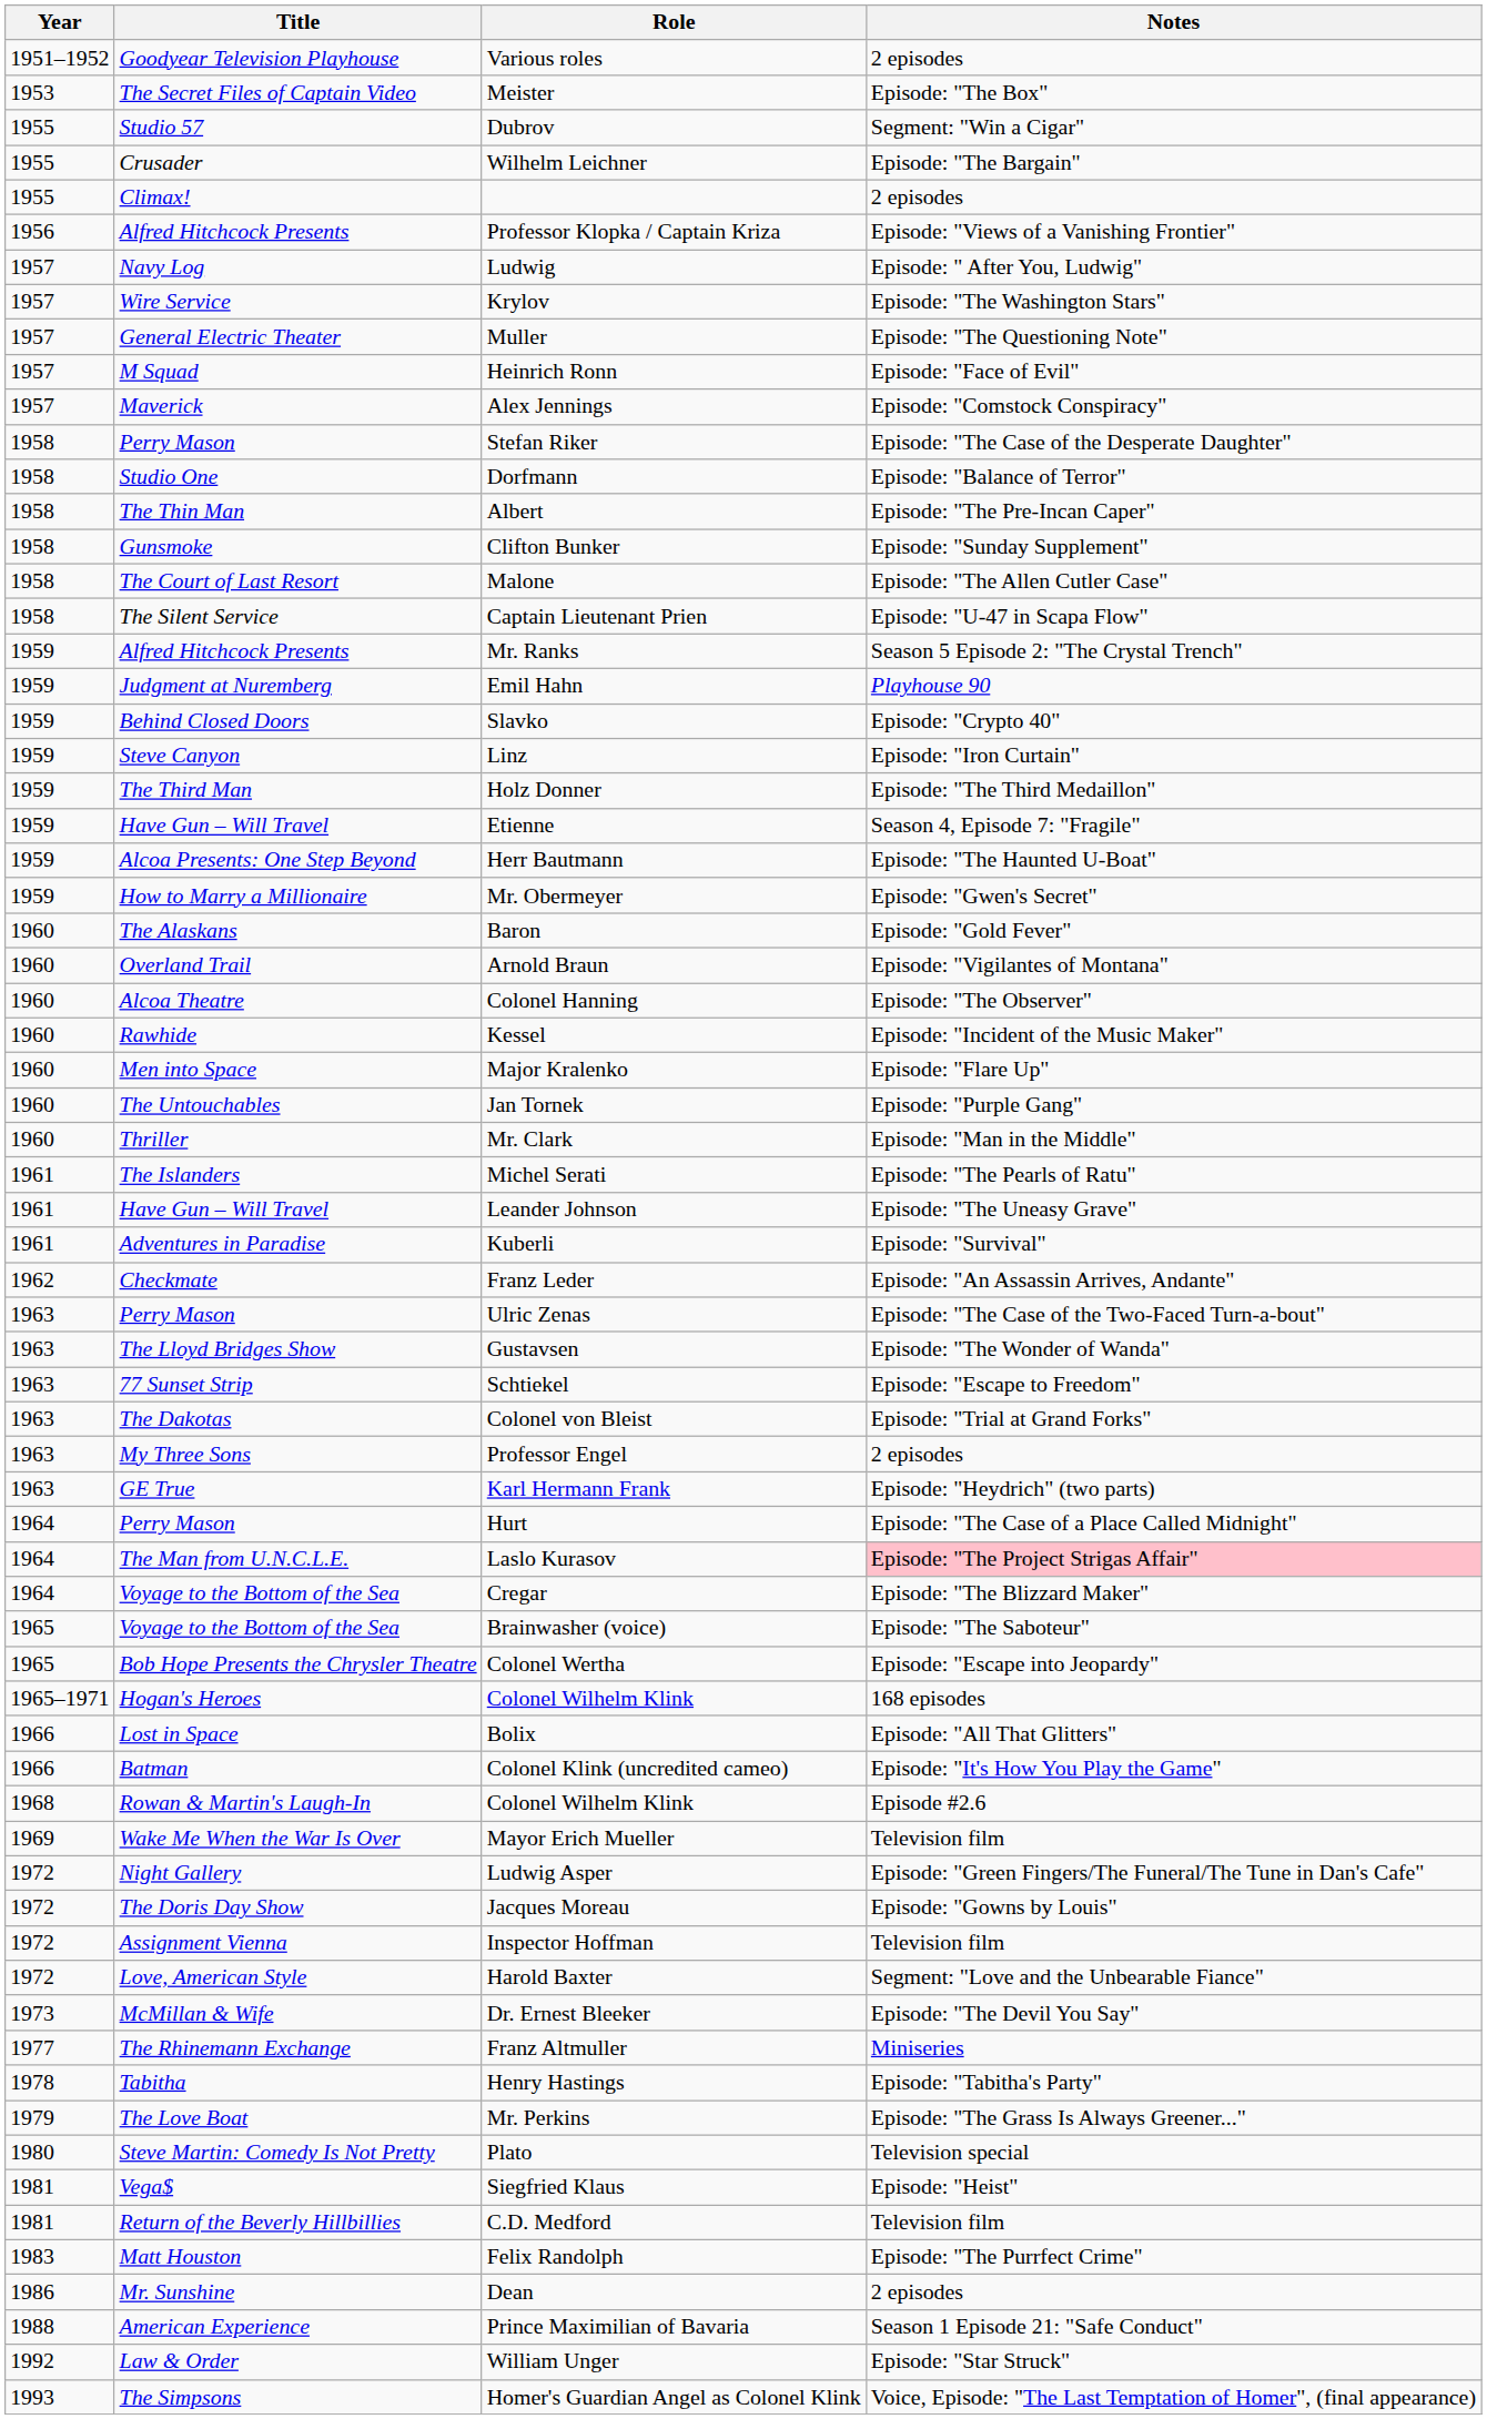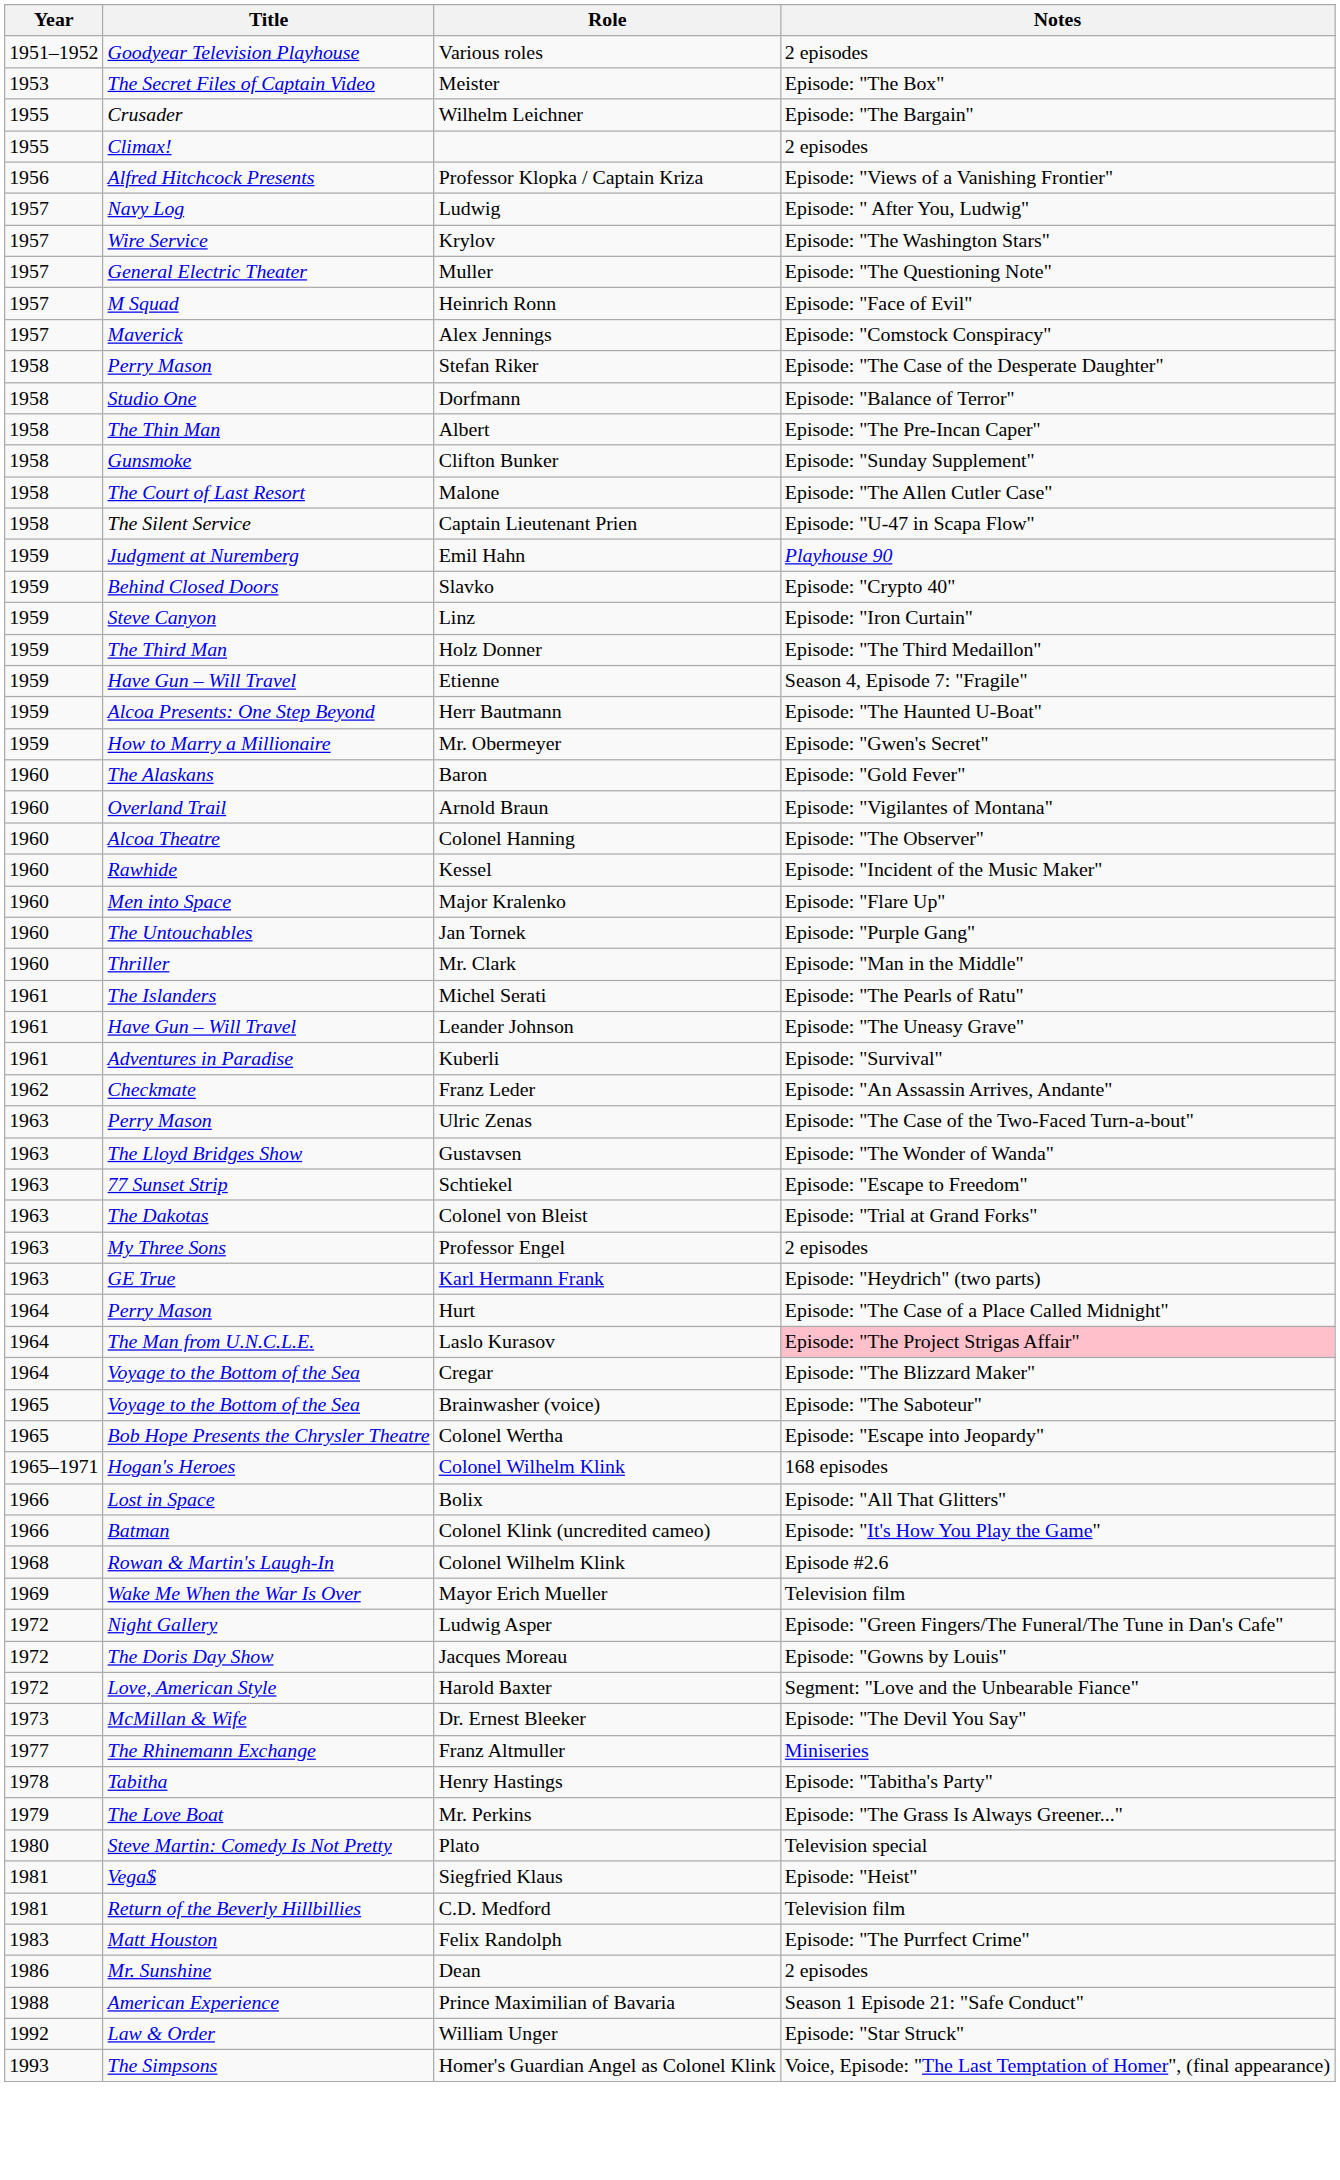- row: 1955 | Studio 57 | Dubrov | Segment: "Win a Cigar"
- row: 1959 | Alfred Hitchcock Presents | Mr. Ranks | Season 5 Episode 2: "The Crystal Trench"
- row: 1972 | Assignment Vienna | Inspector Hoffman | Television film
